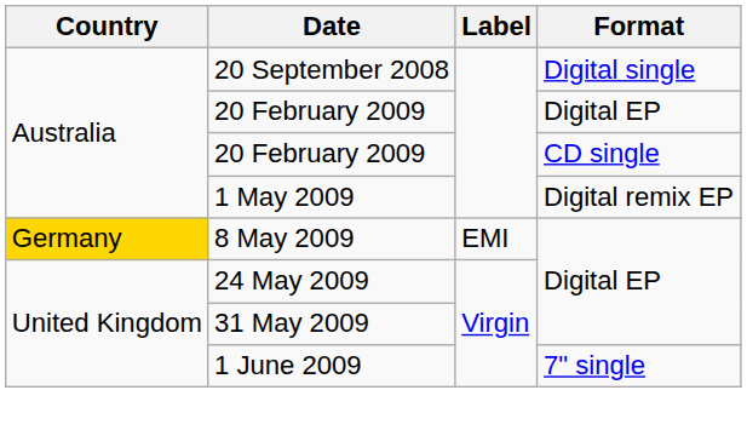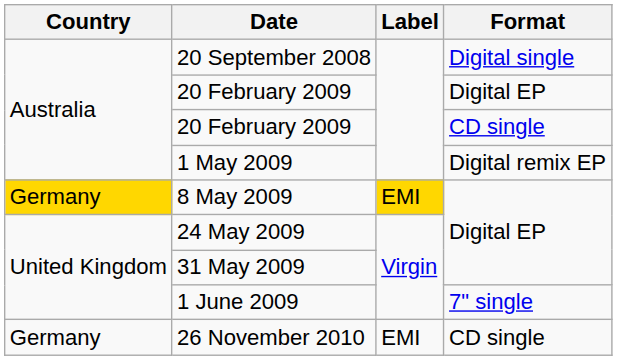8 May 2009 | Label: no background -> gold background
+ row: Germany | 26 November 2010 | EMI | CD single
